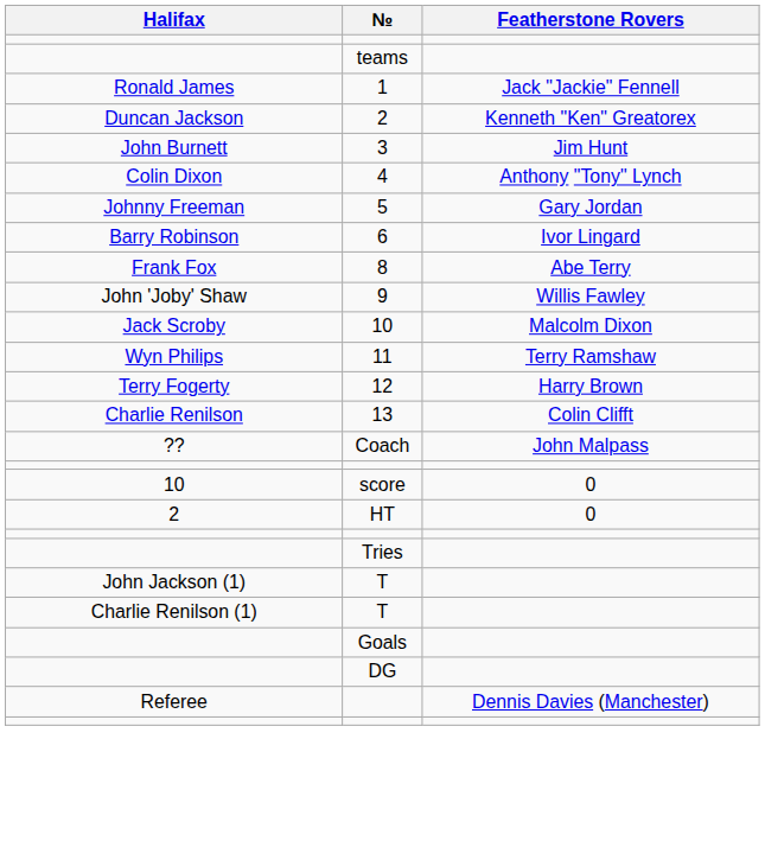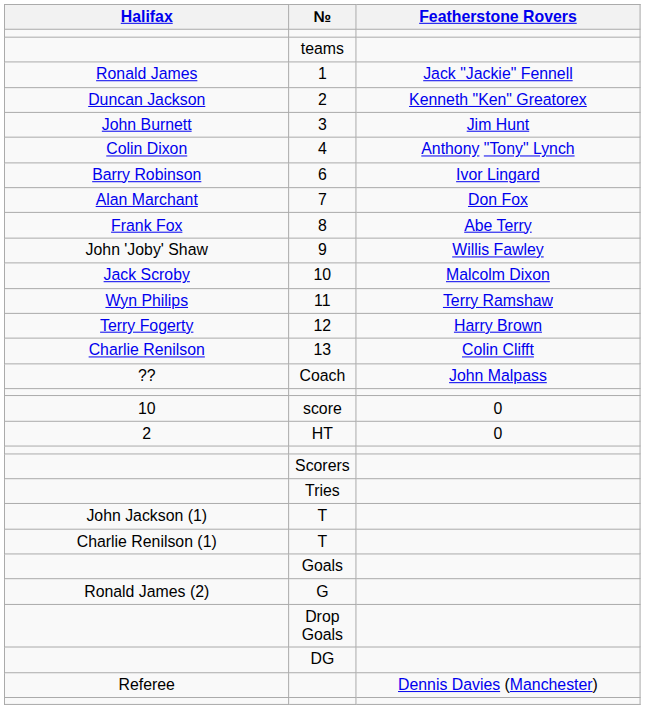- row: Johnny Freeman | 5 | Gary Jordan
+ row: Alan Marchant | 7 | Don Fox
+ row: Scorers
+ row: Ronald James (2) | G
+ row: Drop Goals
